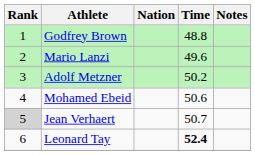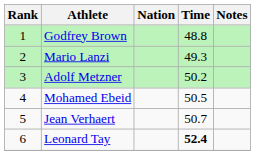Mario Lanzi | Time: 49.6 -> 49.3
Mohamed Ebeid | Time: 50.6 -> 50.5
Jean Verhaert | Rank: lightgrey background -> no background
